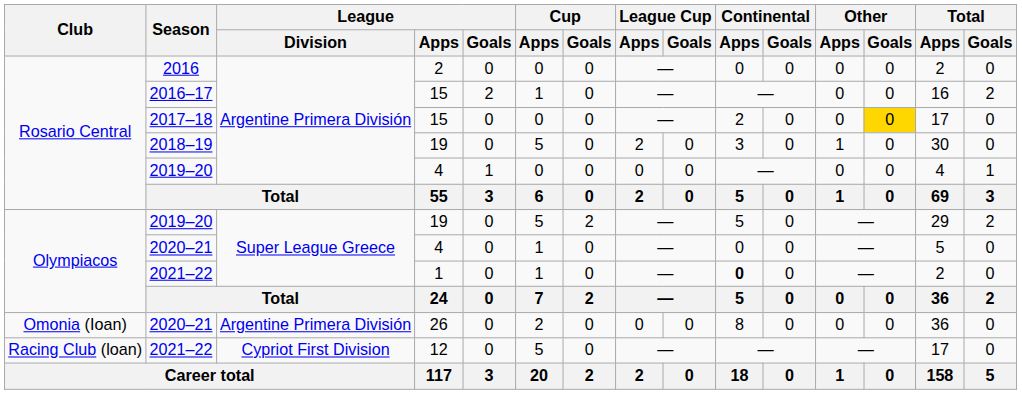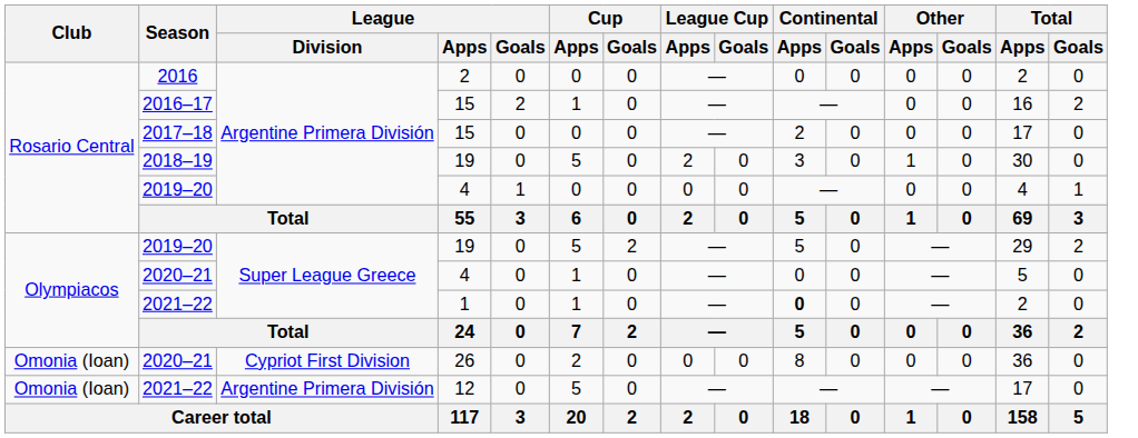2017–18 | Other / Goals: gold background -> no background
2020–21 / 26 | League / Division: Argentine Primera División -> Cypriot First Division
2021–22 / 12 | Club: Racing Club (loan) -> Omonia (Ioan)
2021–22 / 12 | League / Division: Cypriot First Division -> Argentine Primera División
